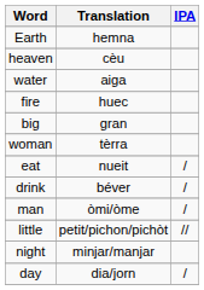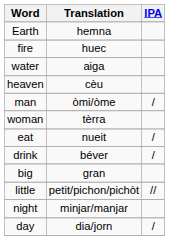rows swapped: heaven <-> fire
rows swapped: man <-> big
